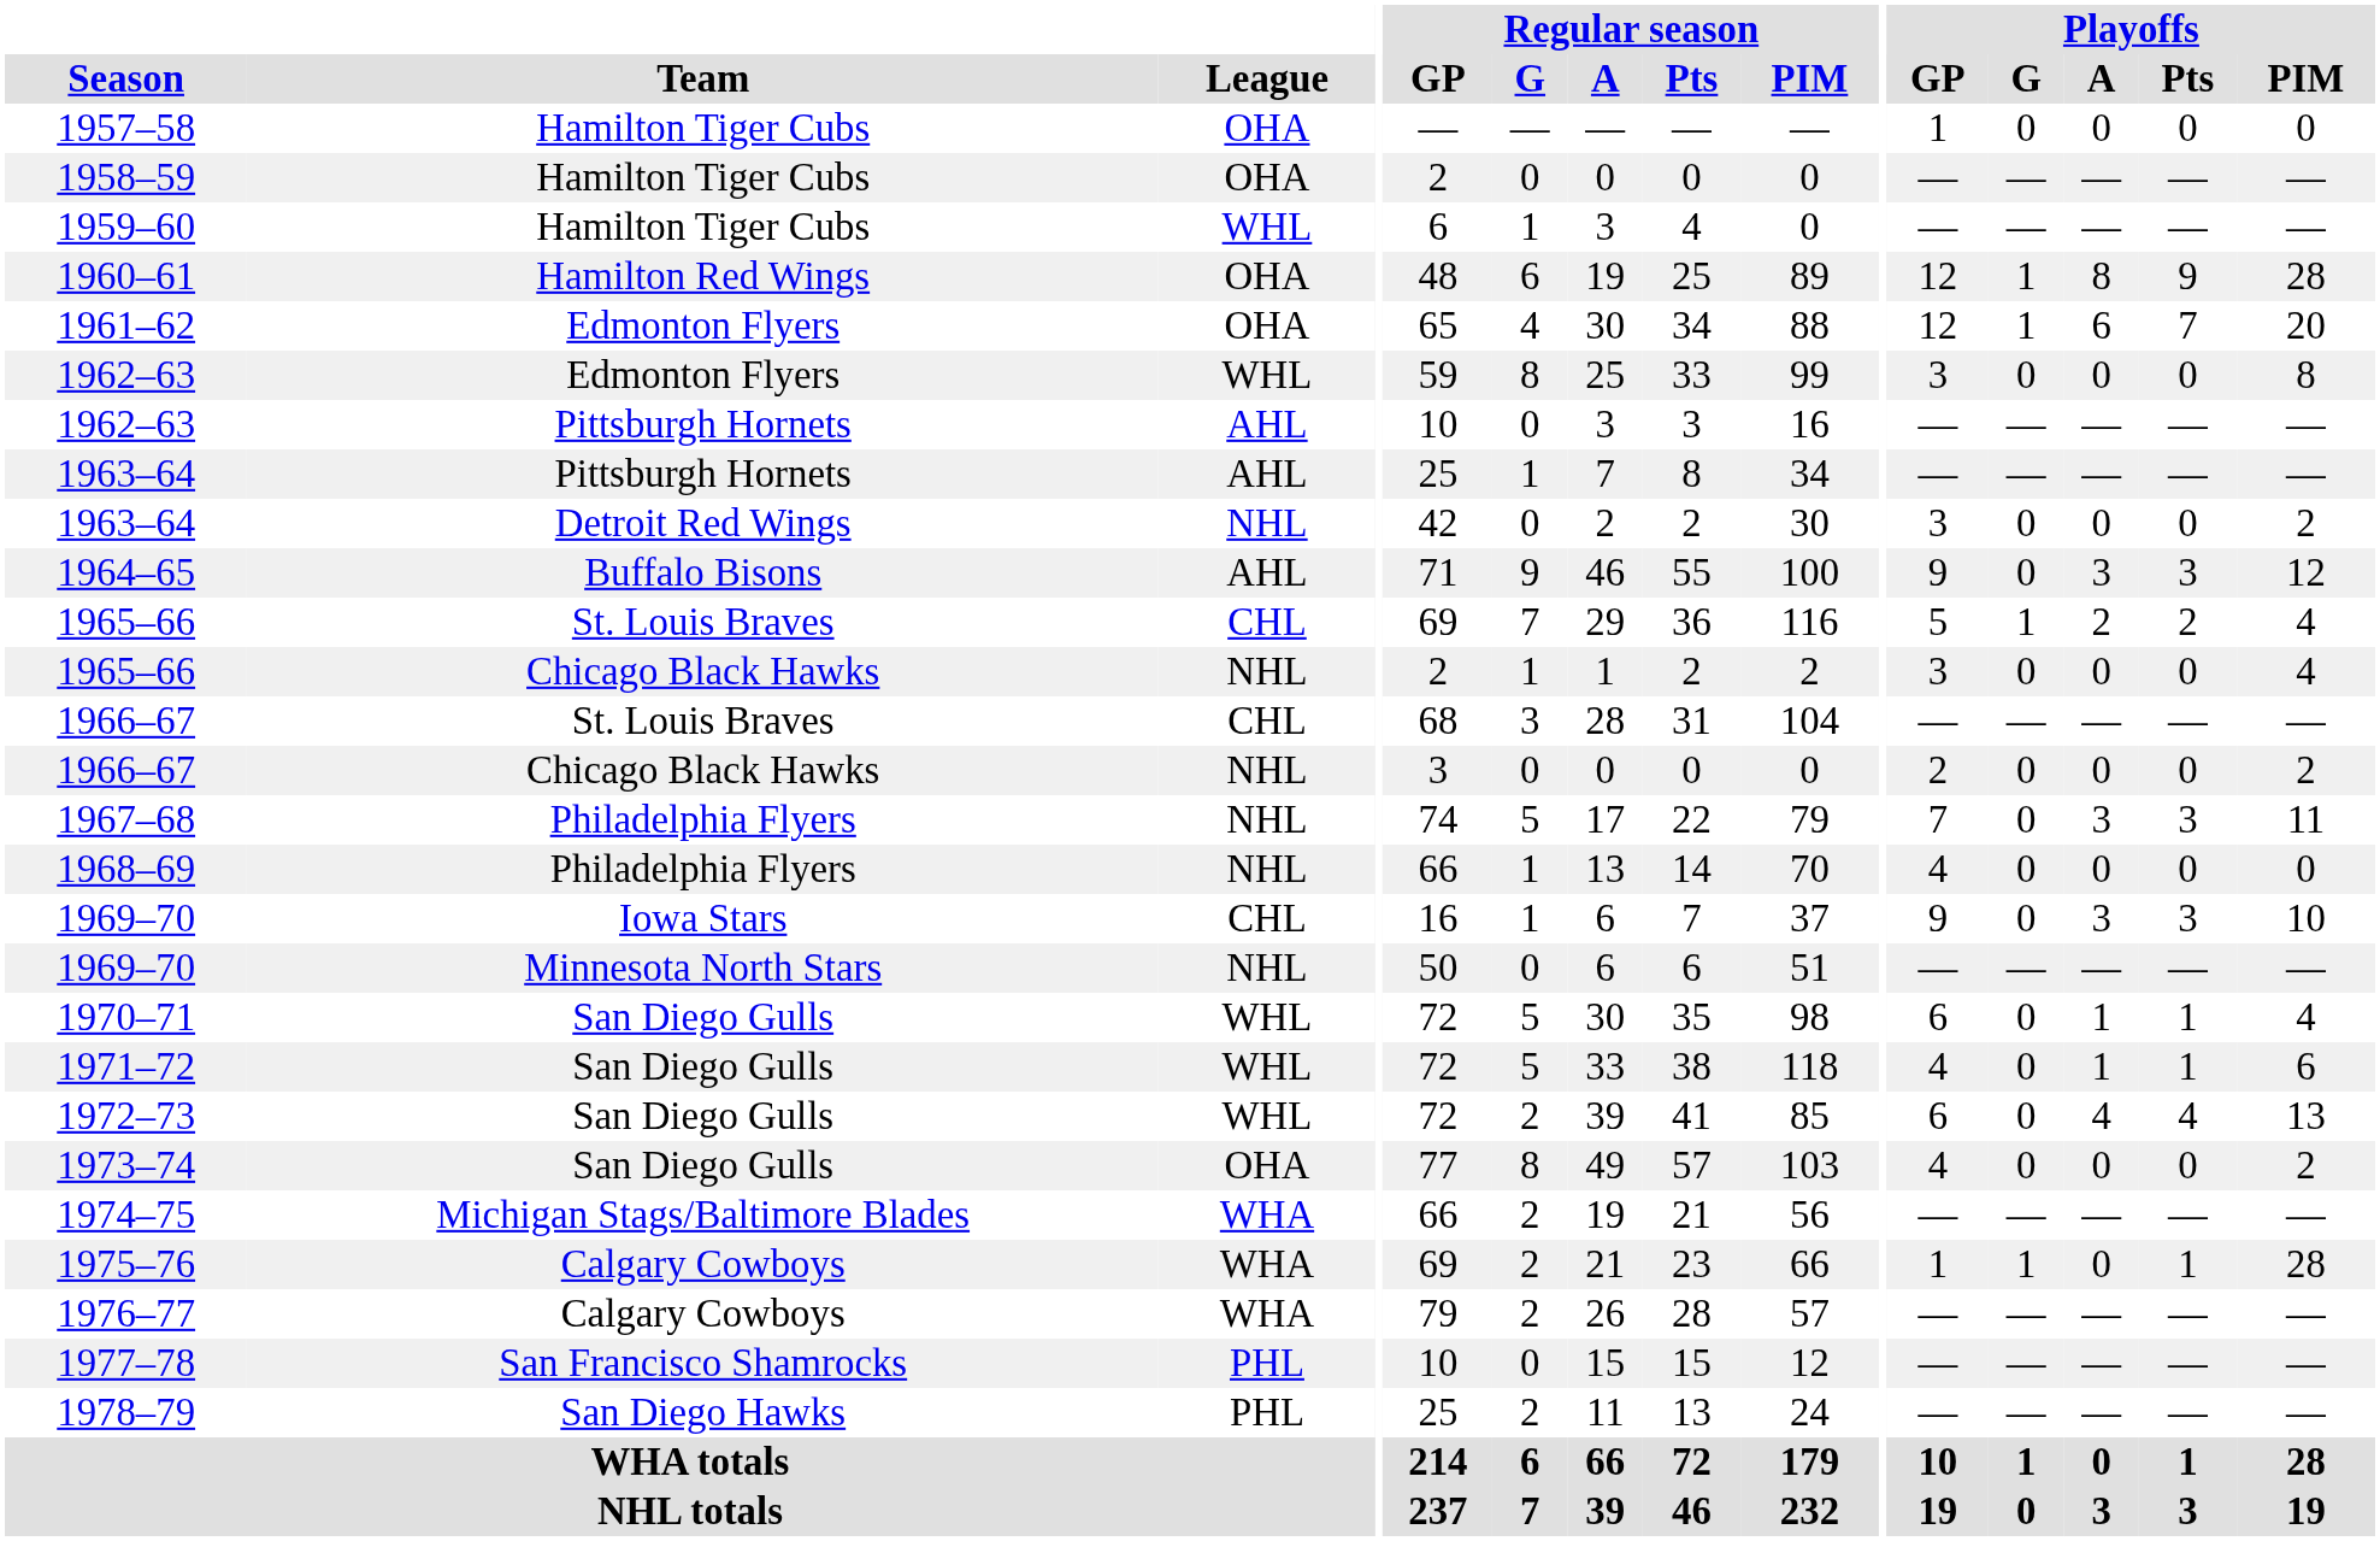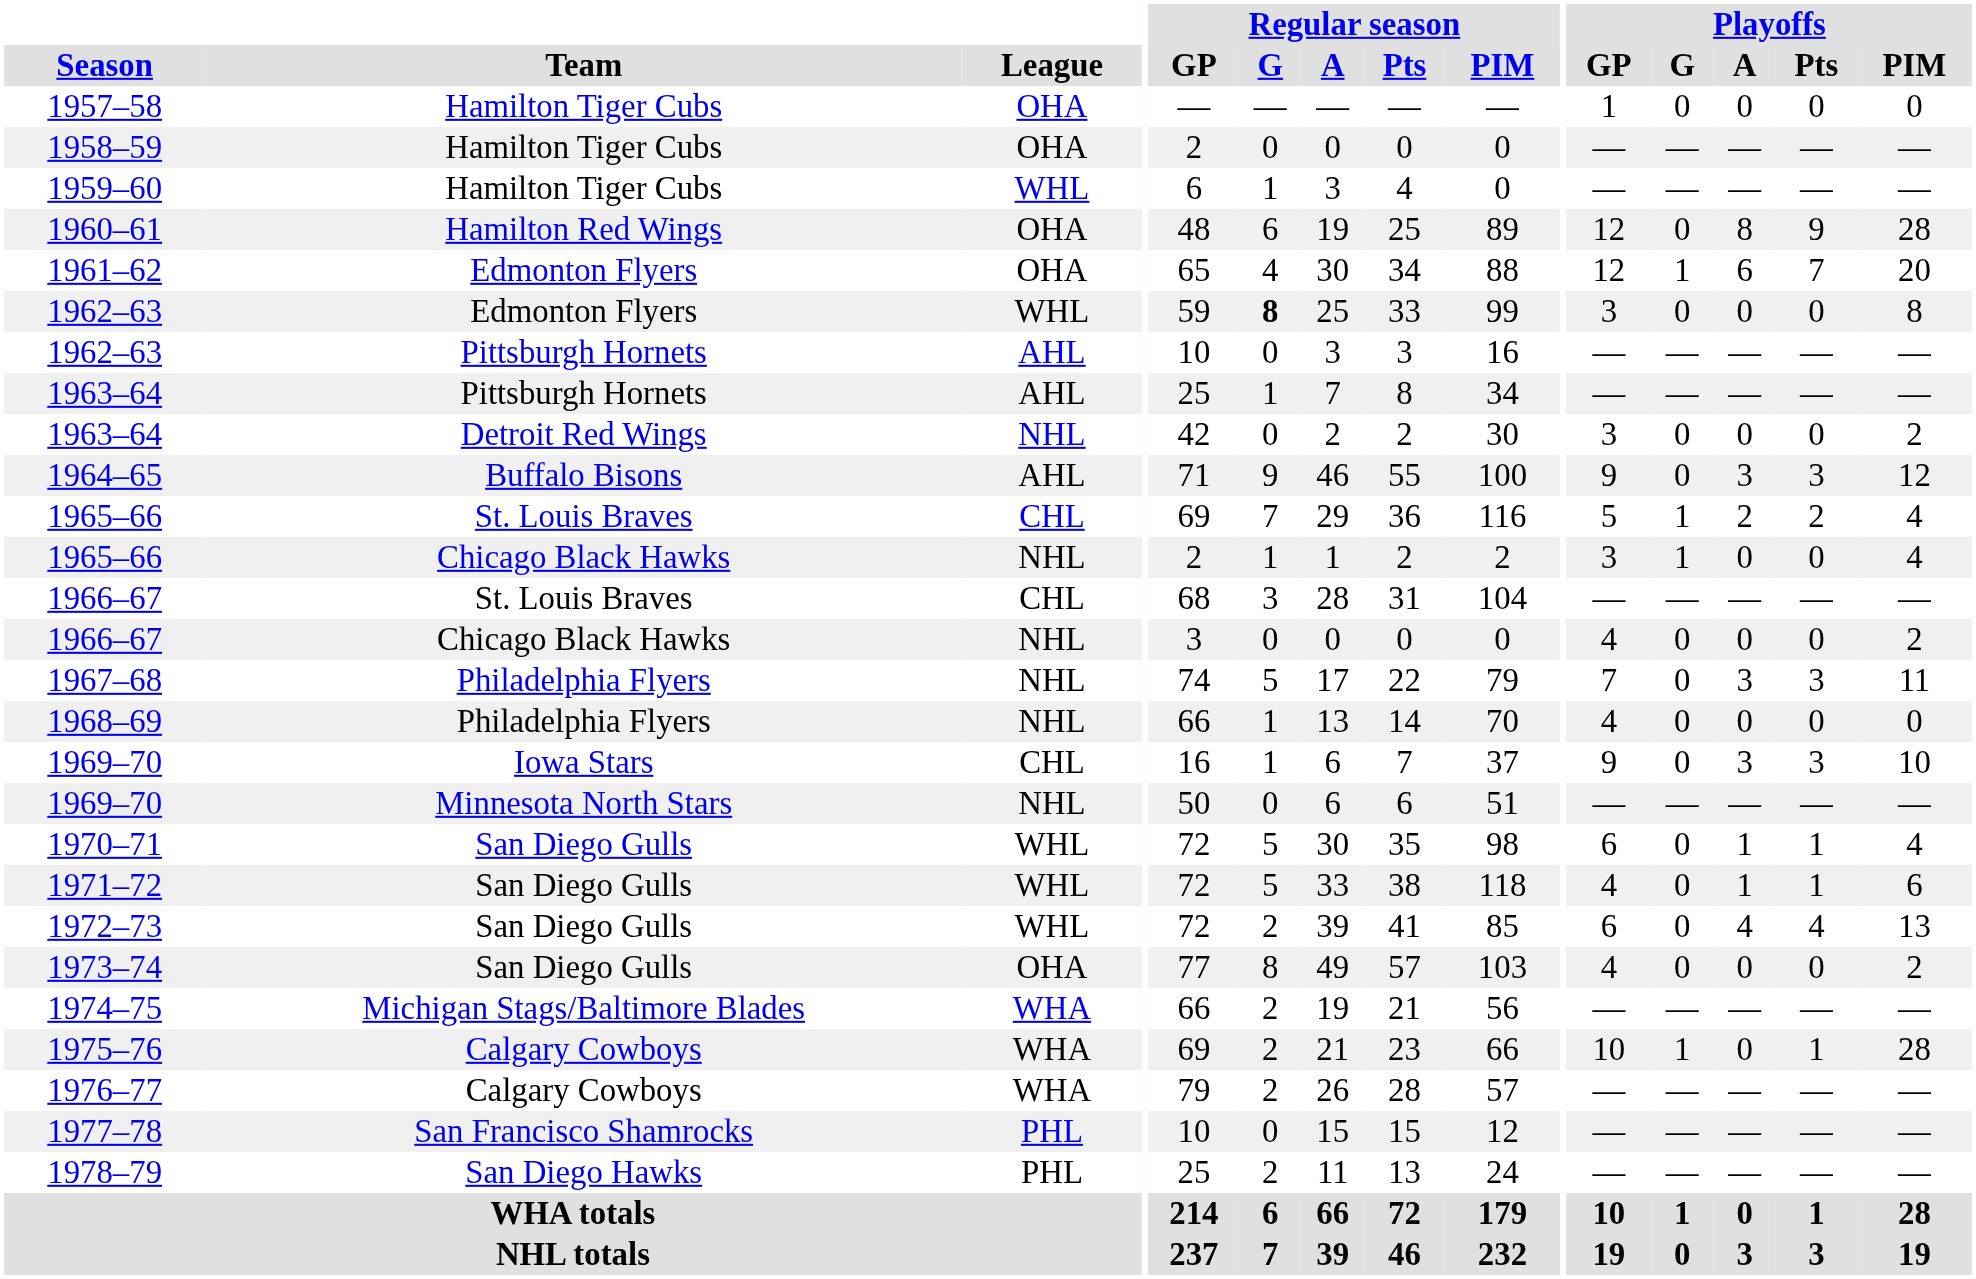1960–61 | Playoffs / G: 1 -> 0
1962–63 / Edmonton Flyers | Regular season / G: normal -> bold
1965–66 / Chicago Black Hawks | Playoffs / G: 0 -> 1
1966–67 / Chicago Black Hawks | Playoffs / GP: 2 -> 4
1975–76 | Playoffs / GP: 1 -> 10
